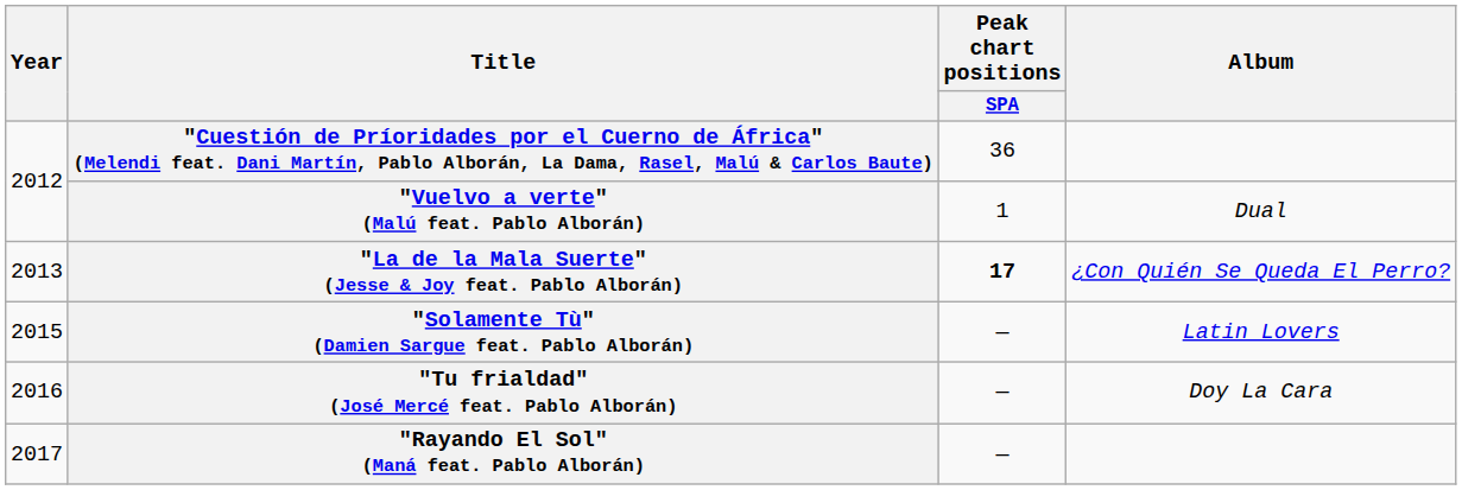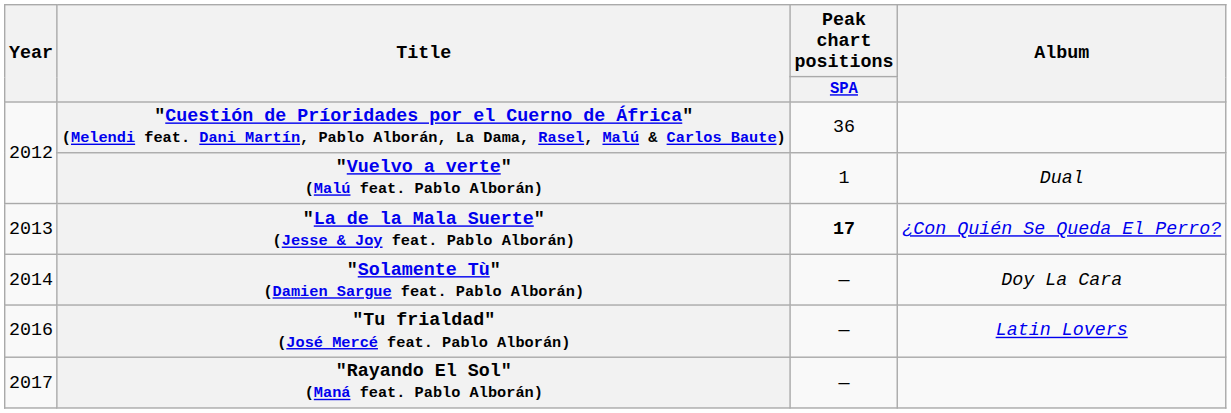"Solamente Tù" (Damien Sargue feat. Pablo Alborán) | Year: 2015 -> 2014
"Solamente Tù" (Damien Sargue feat. Pablo Alborán) | Album: Latin Lovers -> Doy La Cara
"Tu frialdad" (José Mercé feat. Pablo Alborán) | Album: Doy La Cara -> Latin Lovers
